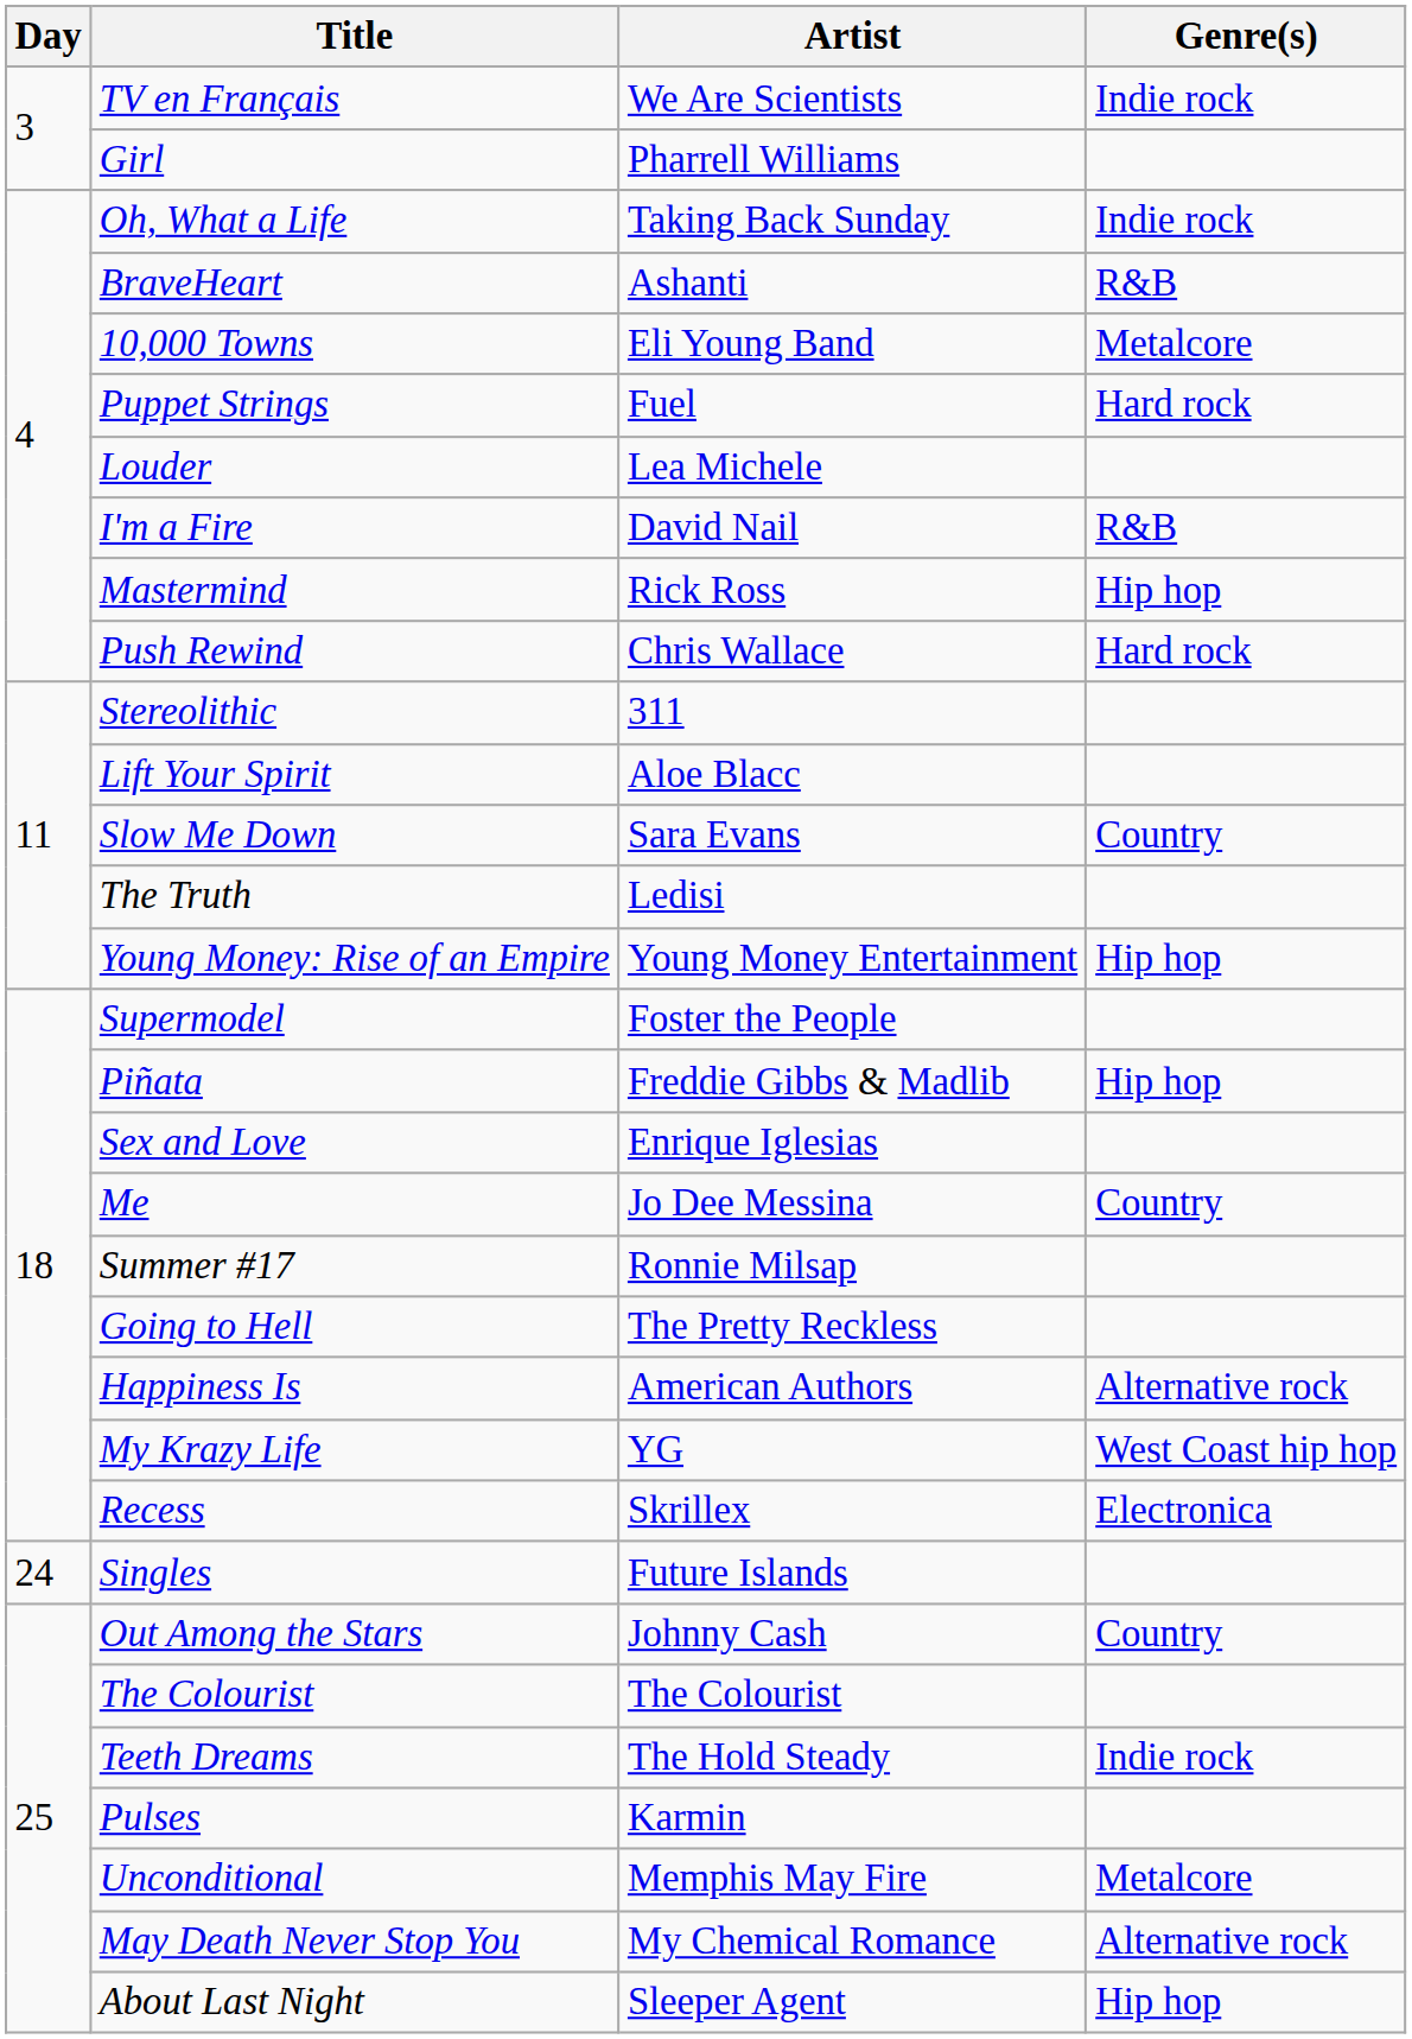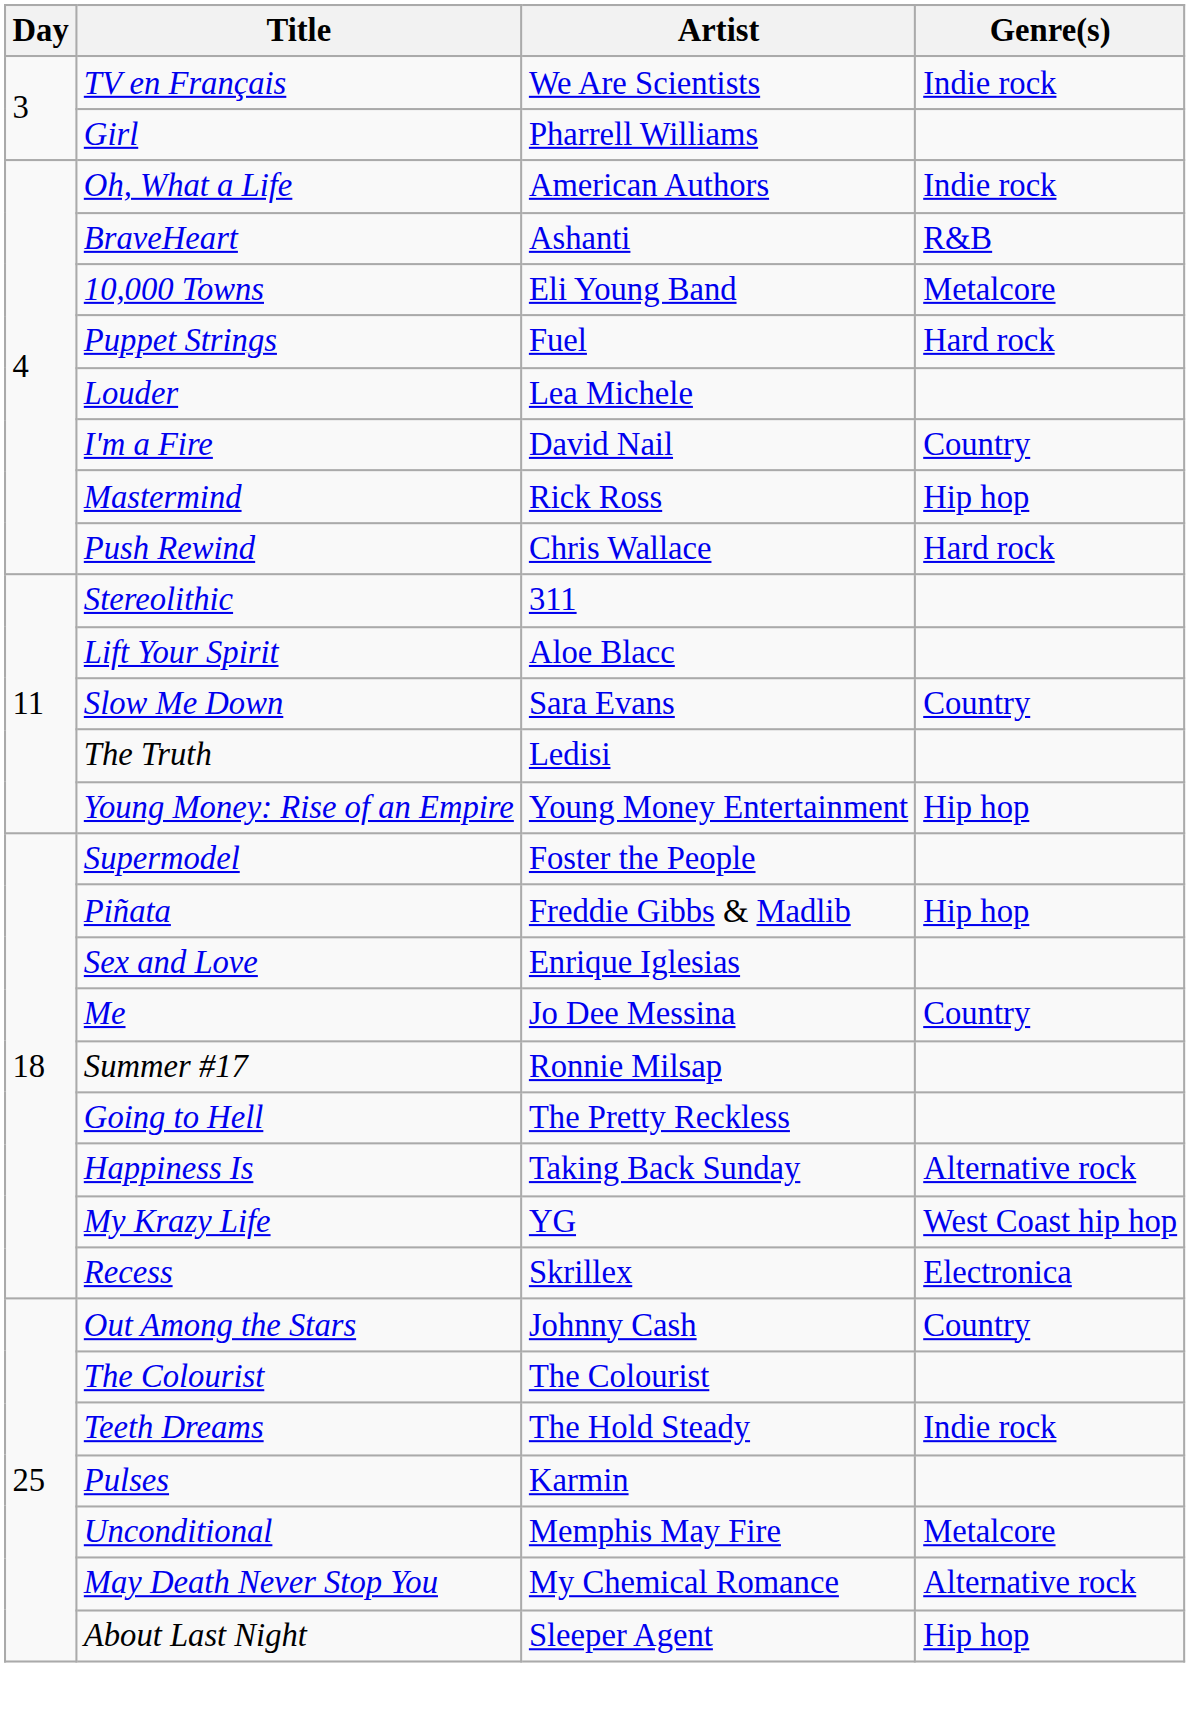Oh, What a Life | Artist: Taking Back Sunday -> American Authors
I'm a Fire | Genre(s): R&B -> Country
Happiness Is | Artist: American Authors -> Taking Back Sunday
- row: 24 | Singles | Future Islands
